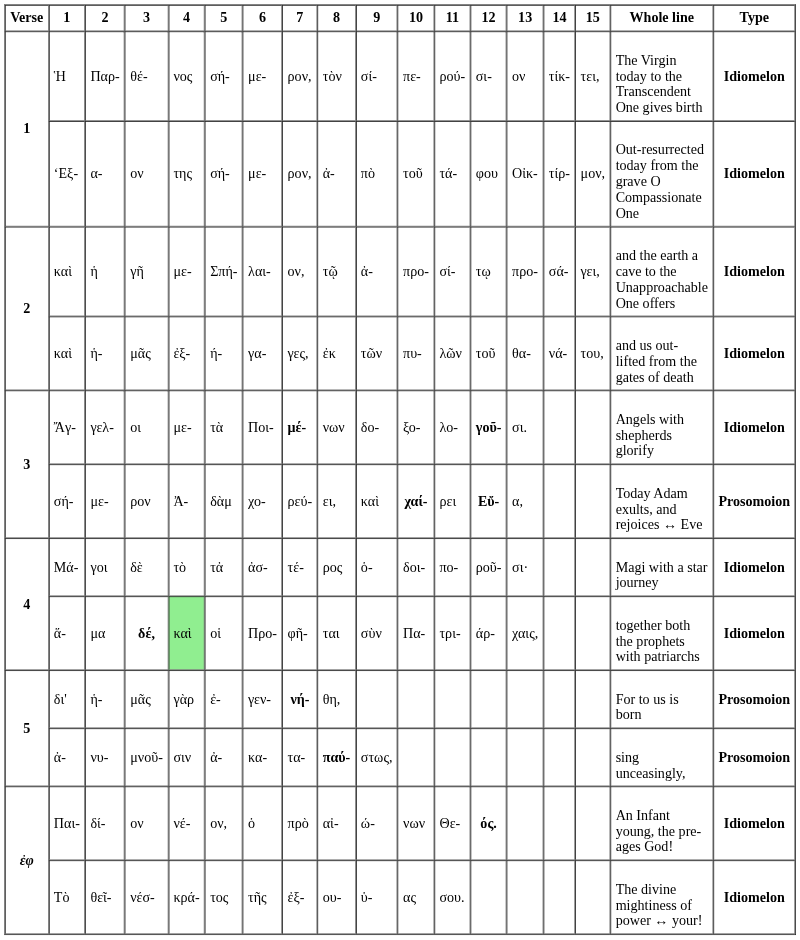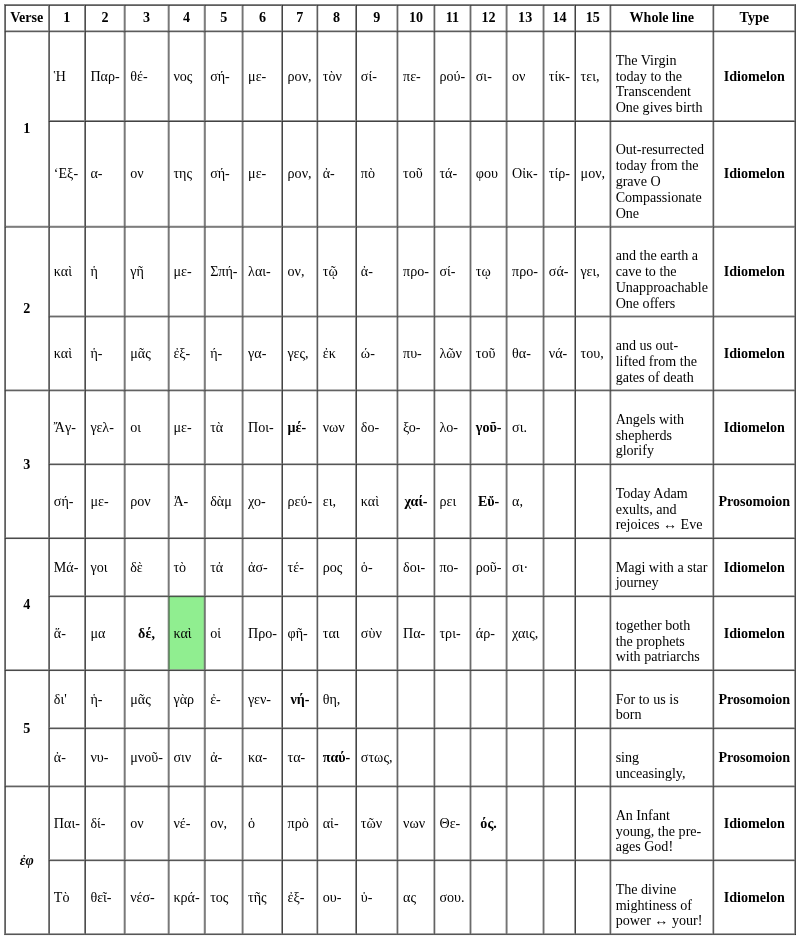καὶ / ἡ- | 9: τῶν -> ώ-
Παι- | 9: ώ- -> τῶν
